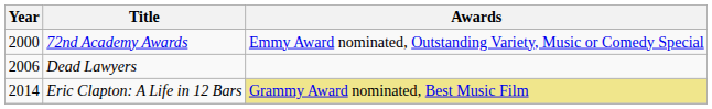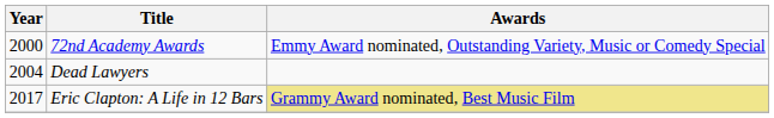Dead Lawyers | Year: 2006 -> 2004
Eric Clapton: A Life in 12 Bars | Year: 2014 -> 2017
